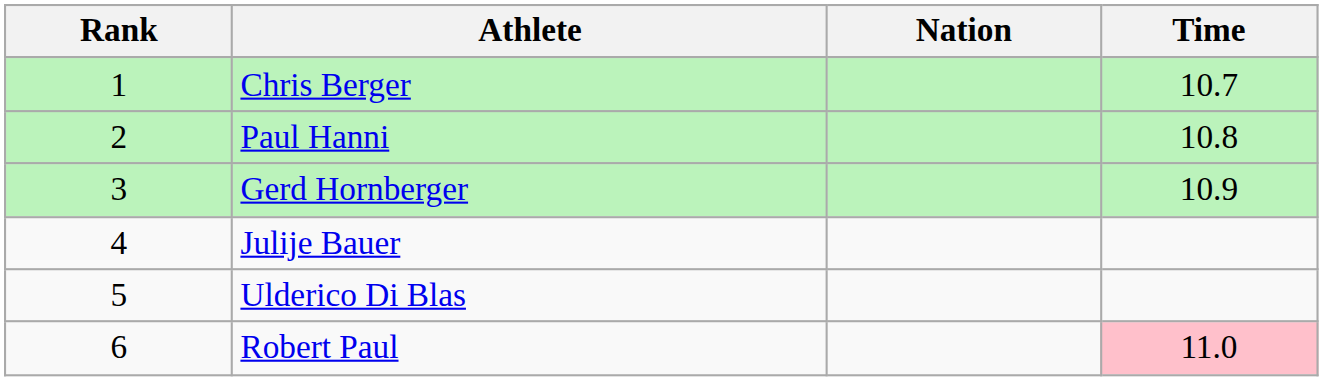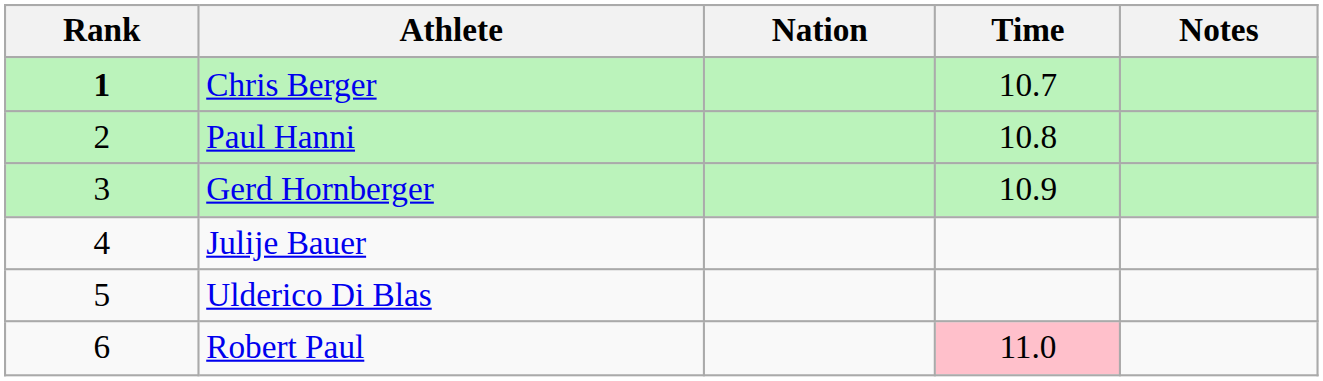+ column: Notes
Chris Berger | Rank: normal -> bold
